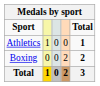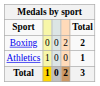rows swapped: Athletics <-> Boxing
